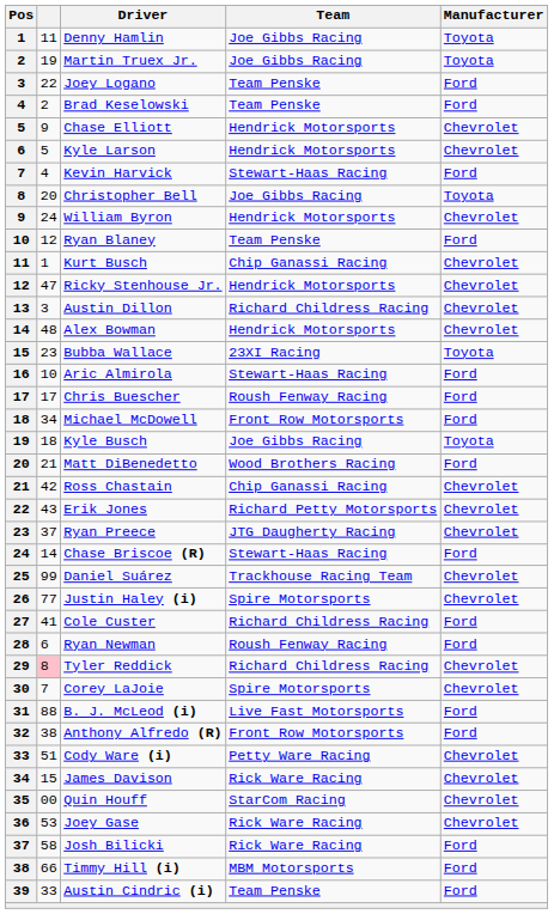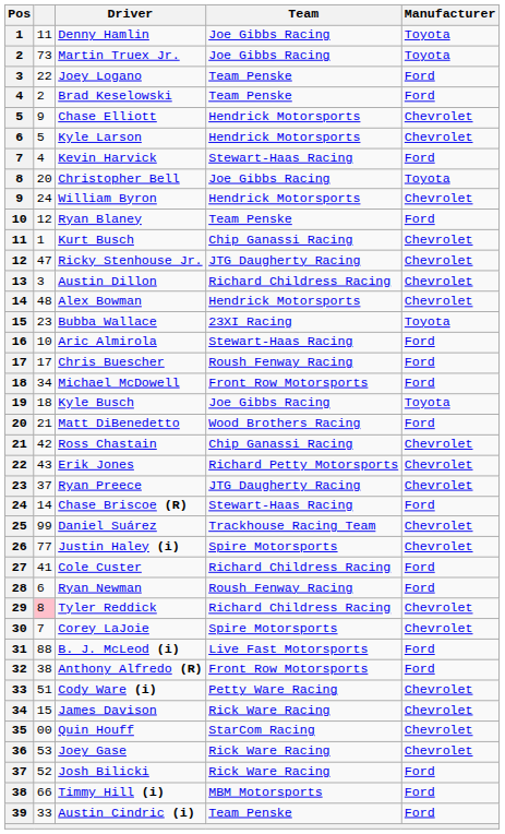Martin Truex Jr. | column 2: 19 -> 73
Ricky Stenhouse Jr. | Team: Hendrick Motorsports -> JTG Daugherty Racing
Josh Bilicki | column 2: 58 -> 52
